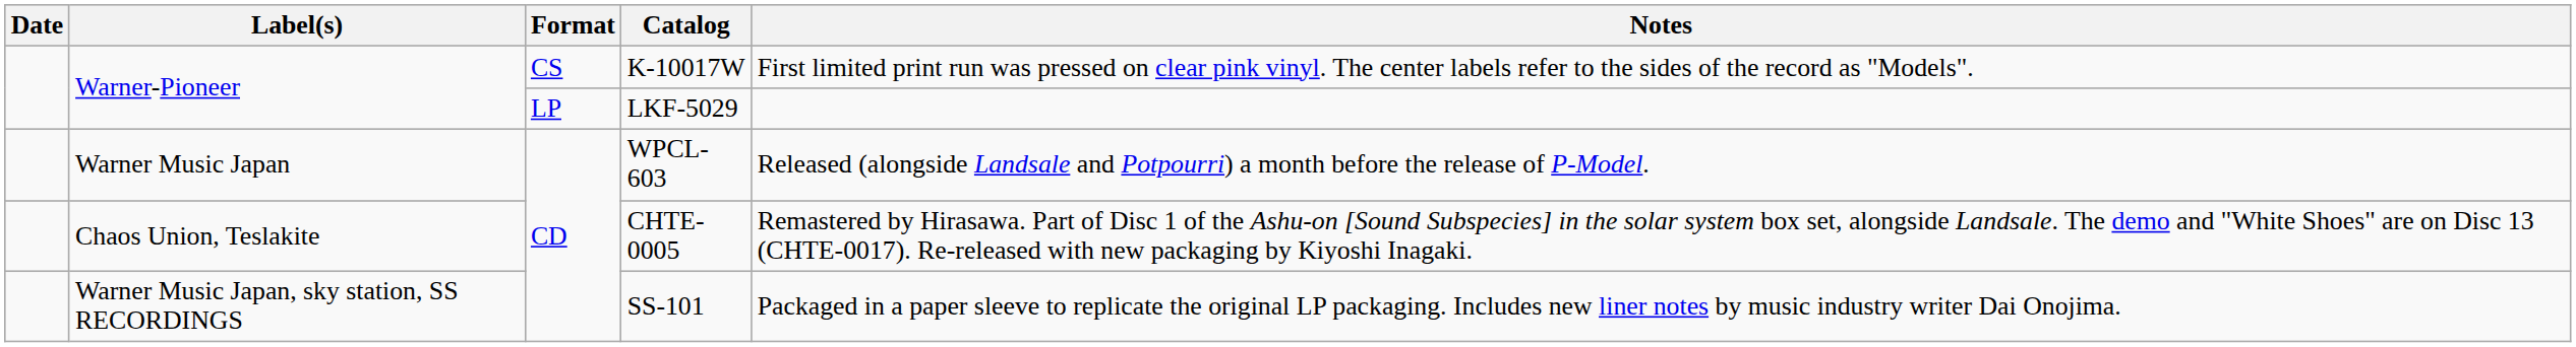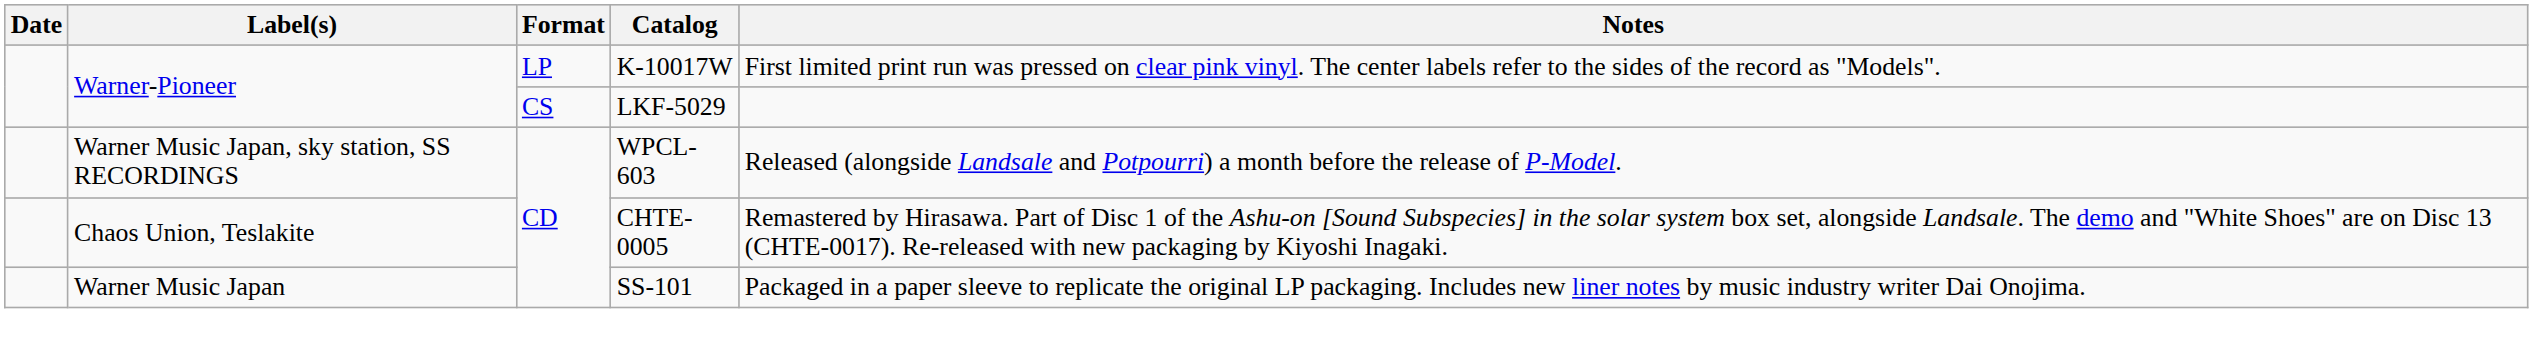K-10017W | Format: CS -> LP
LKF-5029 | Format: LP -> CS
WPCL-603 | Label(s): Warner Music Japan -> Warner Music Japan, sky station, SS RECORDINGS
SS-101 | Label(s): Warner Music Japan, sky station, SS RECORDINGS -> Warner Music Japan
